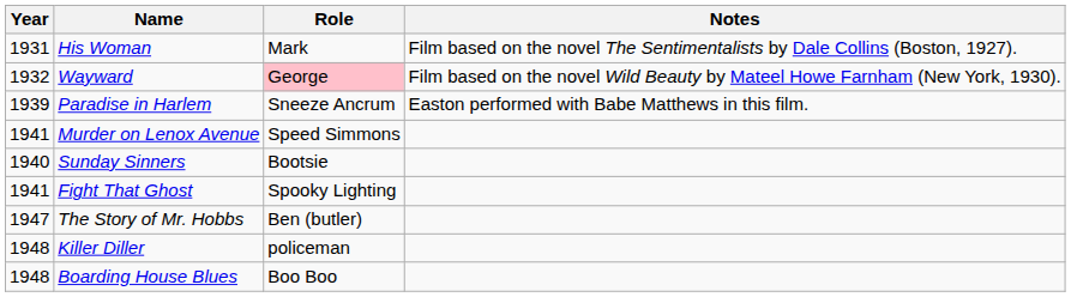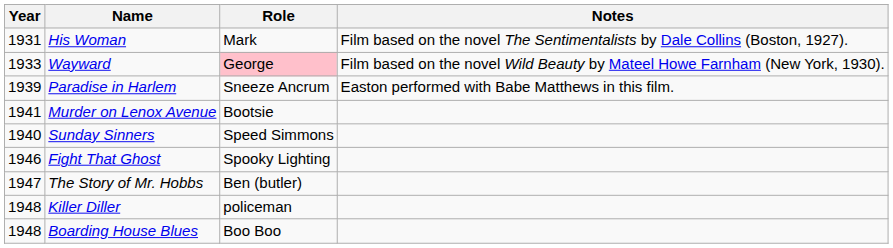Wayward | Year: 1932 -> 1933
Murder on Lenox Avenue | Role: Speed Simmons -> Bootsie
Sunday Sinners | Role: Bootsie -> Speed Simmons
Fight That Ghost | Year: 1941 -> 1946
